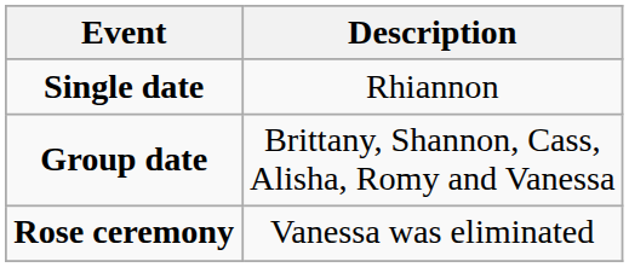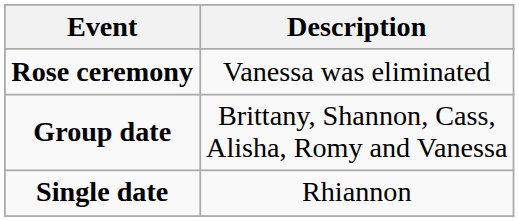rows swapped: Single date <-> Rose ceremony
